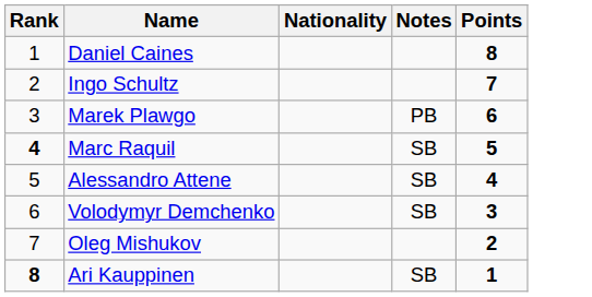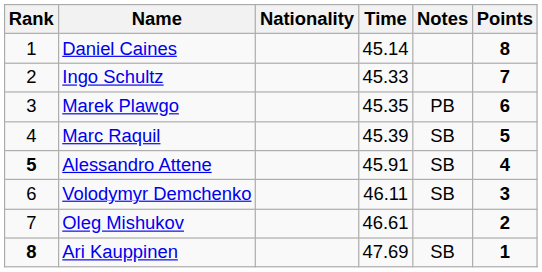+ column: Time | 45.14 | 45.33 | 45.35 | 45.39 | 45.91 | 46.11 | 46.61 | 47.69
Marc Raquil | Rank: bold -> normal
Alessandro Attene | Rank: normal -> bold
